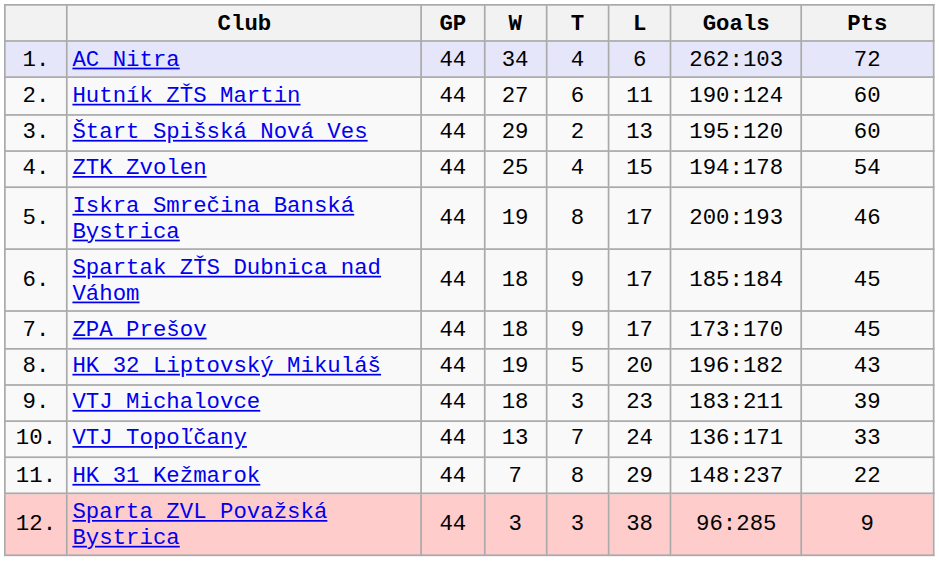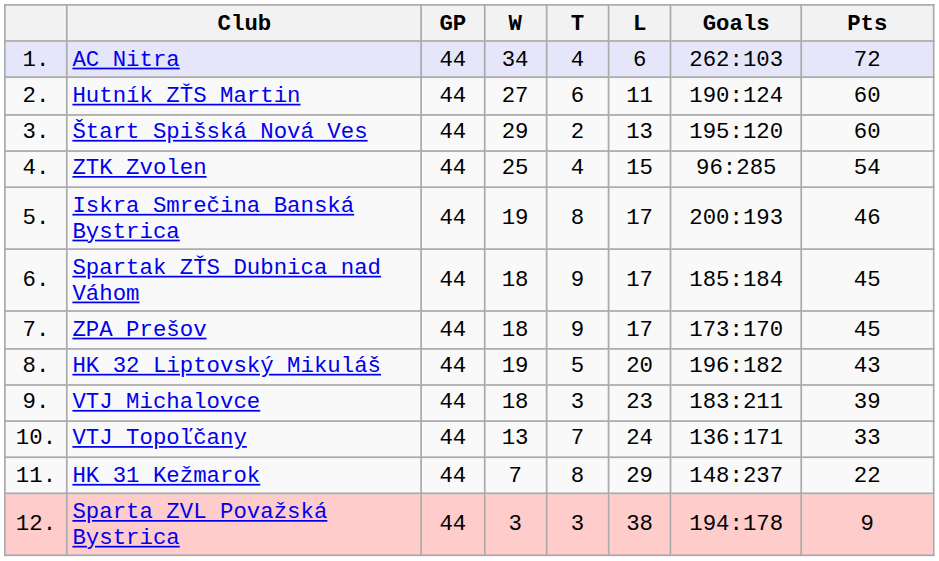ZTK Zvolen | Goals: 194:178 -> 96:285
Sparta ZVL Považská Bystrica | Goals: 96:285 -> 194:178
